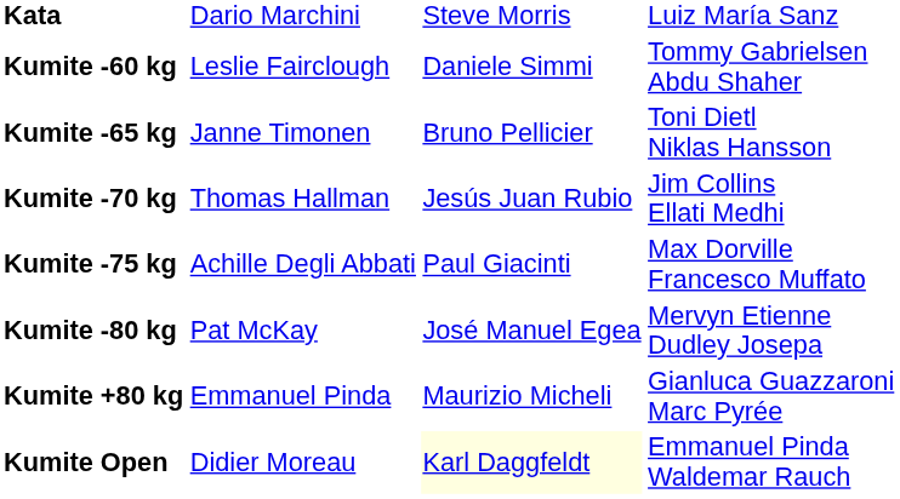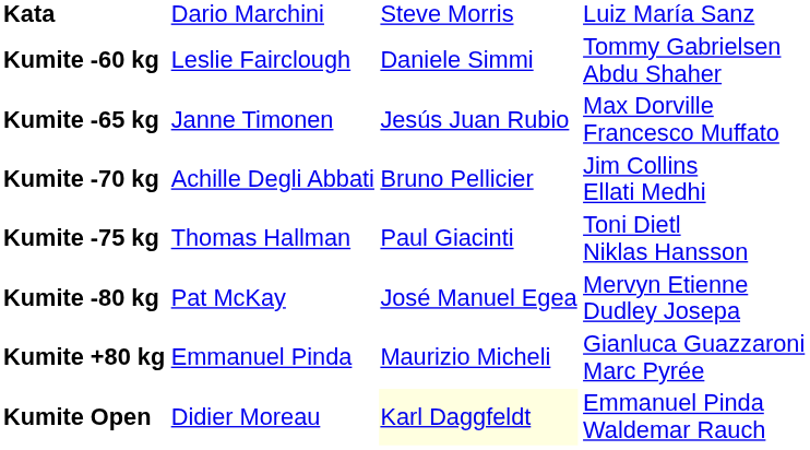Kumite -65 kg | column 3: Bruno Pellicier -> Jesús Juan Rubio
Kumite -65 kg | column 4: Toni Dietl Niklas Hansson -> Max Dorville Francesco Muffato
Kumite -70 kg | column 2: Thomas Hallman -> Achille Degli Abbati
Kumite -70 kg | column 3: Jesús Juan Rubio -> Bruno Pellicier
Kumite -75 kg | column 2: Achille Degli Abbati -> Thomas Hallman
Kumite -75 kg | column 4: Max Dorville Francesco Muffato -> Toni Dietl Niklas Hansson
